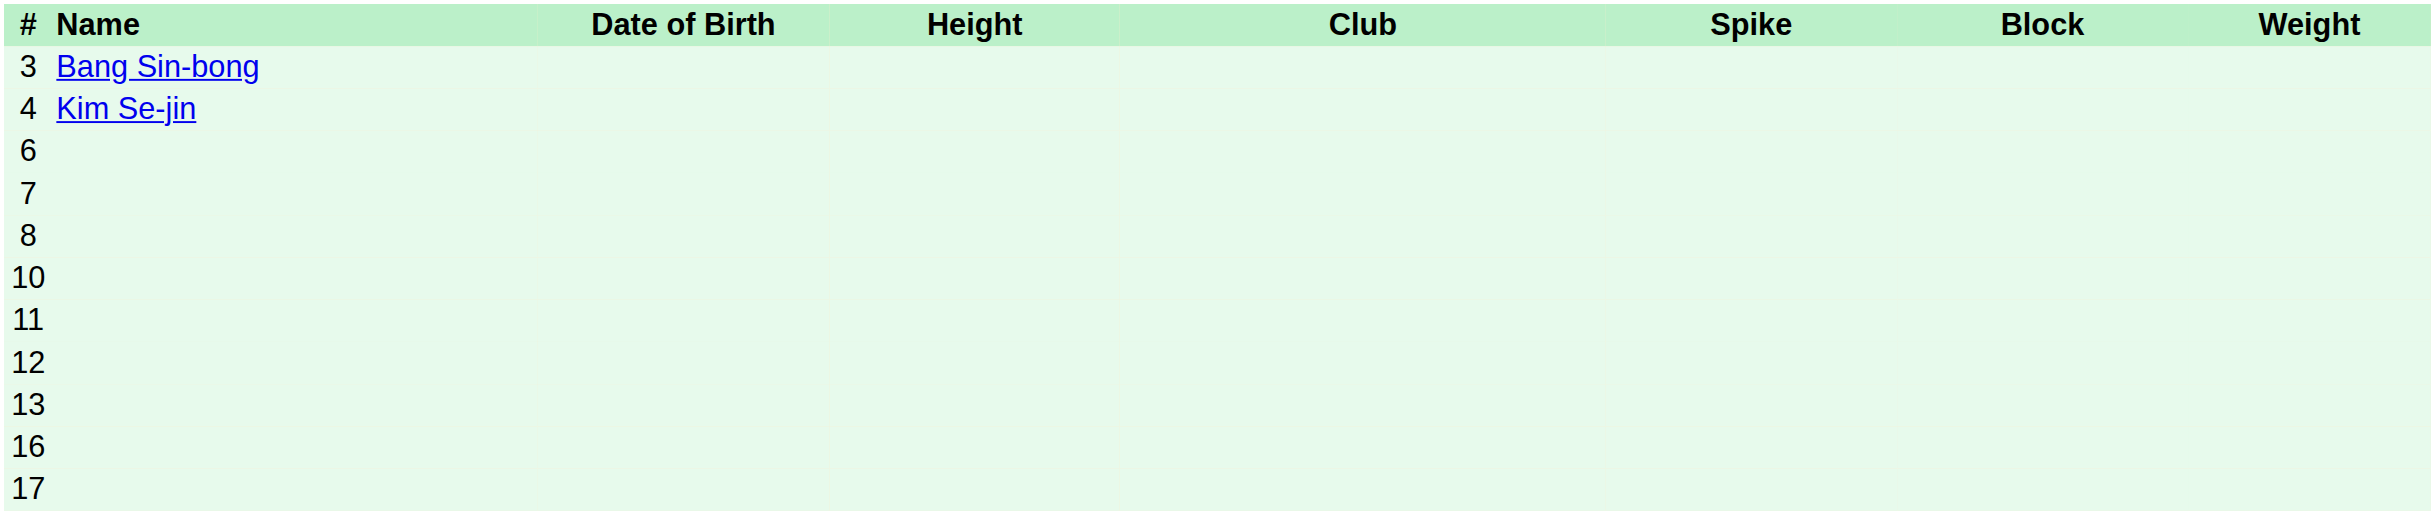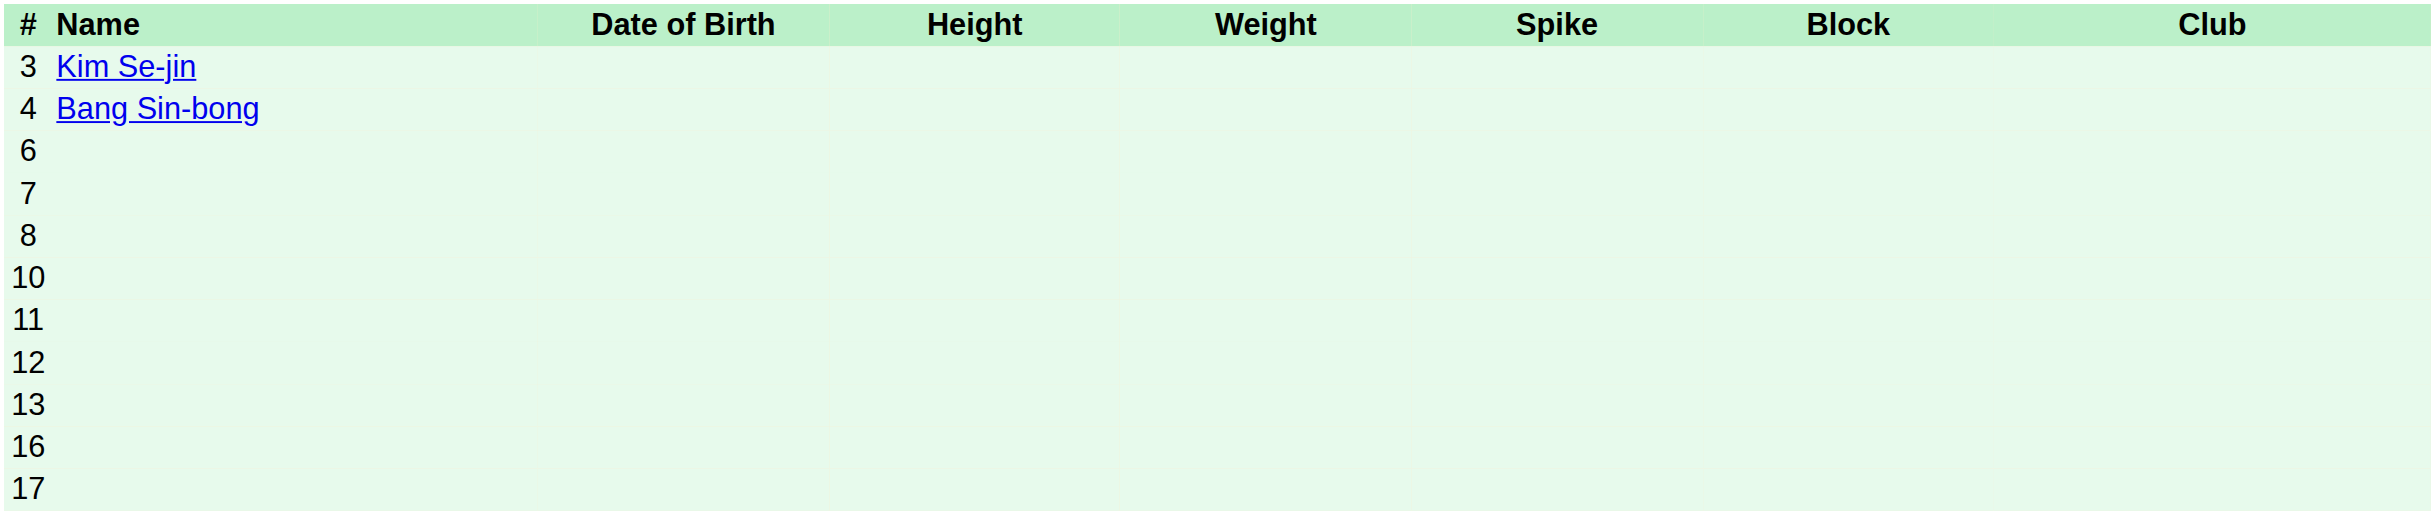columns swapped: Weight <-> Club
3 | Name: Bang Sin-bong -> Kim Se-jin
4 | Name: Kim Se-jin -> Bang Sin-bong
